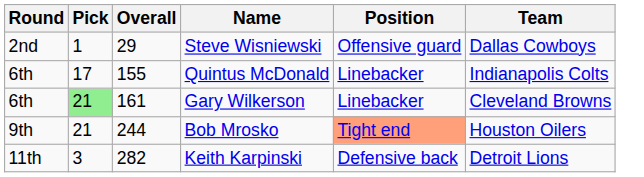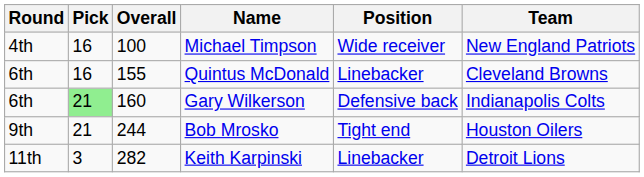- row: 2nd | 1 | 29 | Steve Wisniewski | Offensive guard | Dallas Cowboys
+ row: 4th | 16 | 100 | Michael Timpson | Wide receiver | New England Patriots
Quintus McDonald | Pick: 17 -> 16
Quintus McDonald | Team: Indianapolis Colts -> Cleveland Browns
Gary Wilkerson | Overall: 161 -> 160
Gary Wilkerson | Position: Linebacker -> Defensive back
Gary Wilkerson | Team: Cleveland Browns -> Indianapolis Colts
Bob Mrosko | Position: lightsalmon background -> no background
Keith Karpinski | Position: Defensive back -> Linebacker
